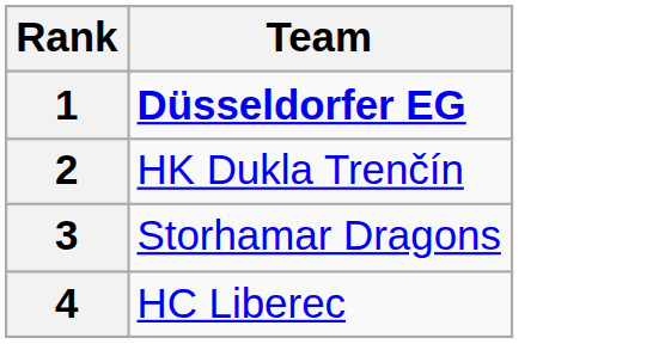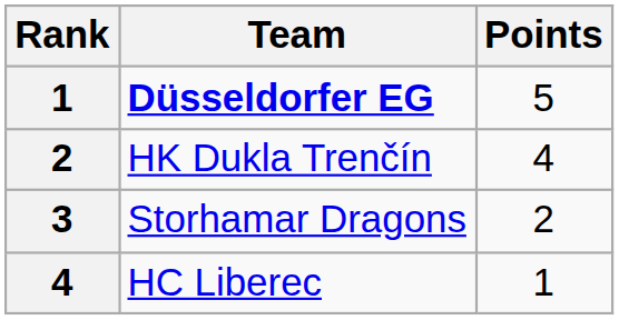+ column: Points | 5 | 4 | 2 | 1
